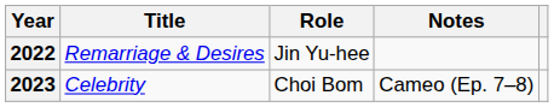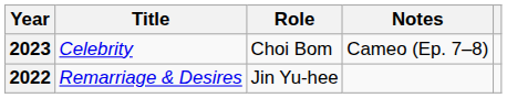rows swapped: 2022 <-> 2023
